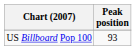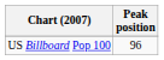US Billboard Pop 100 | Peak position: 93 -> 96
